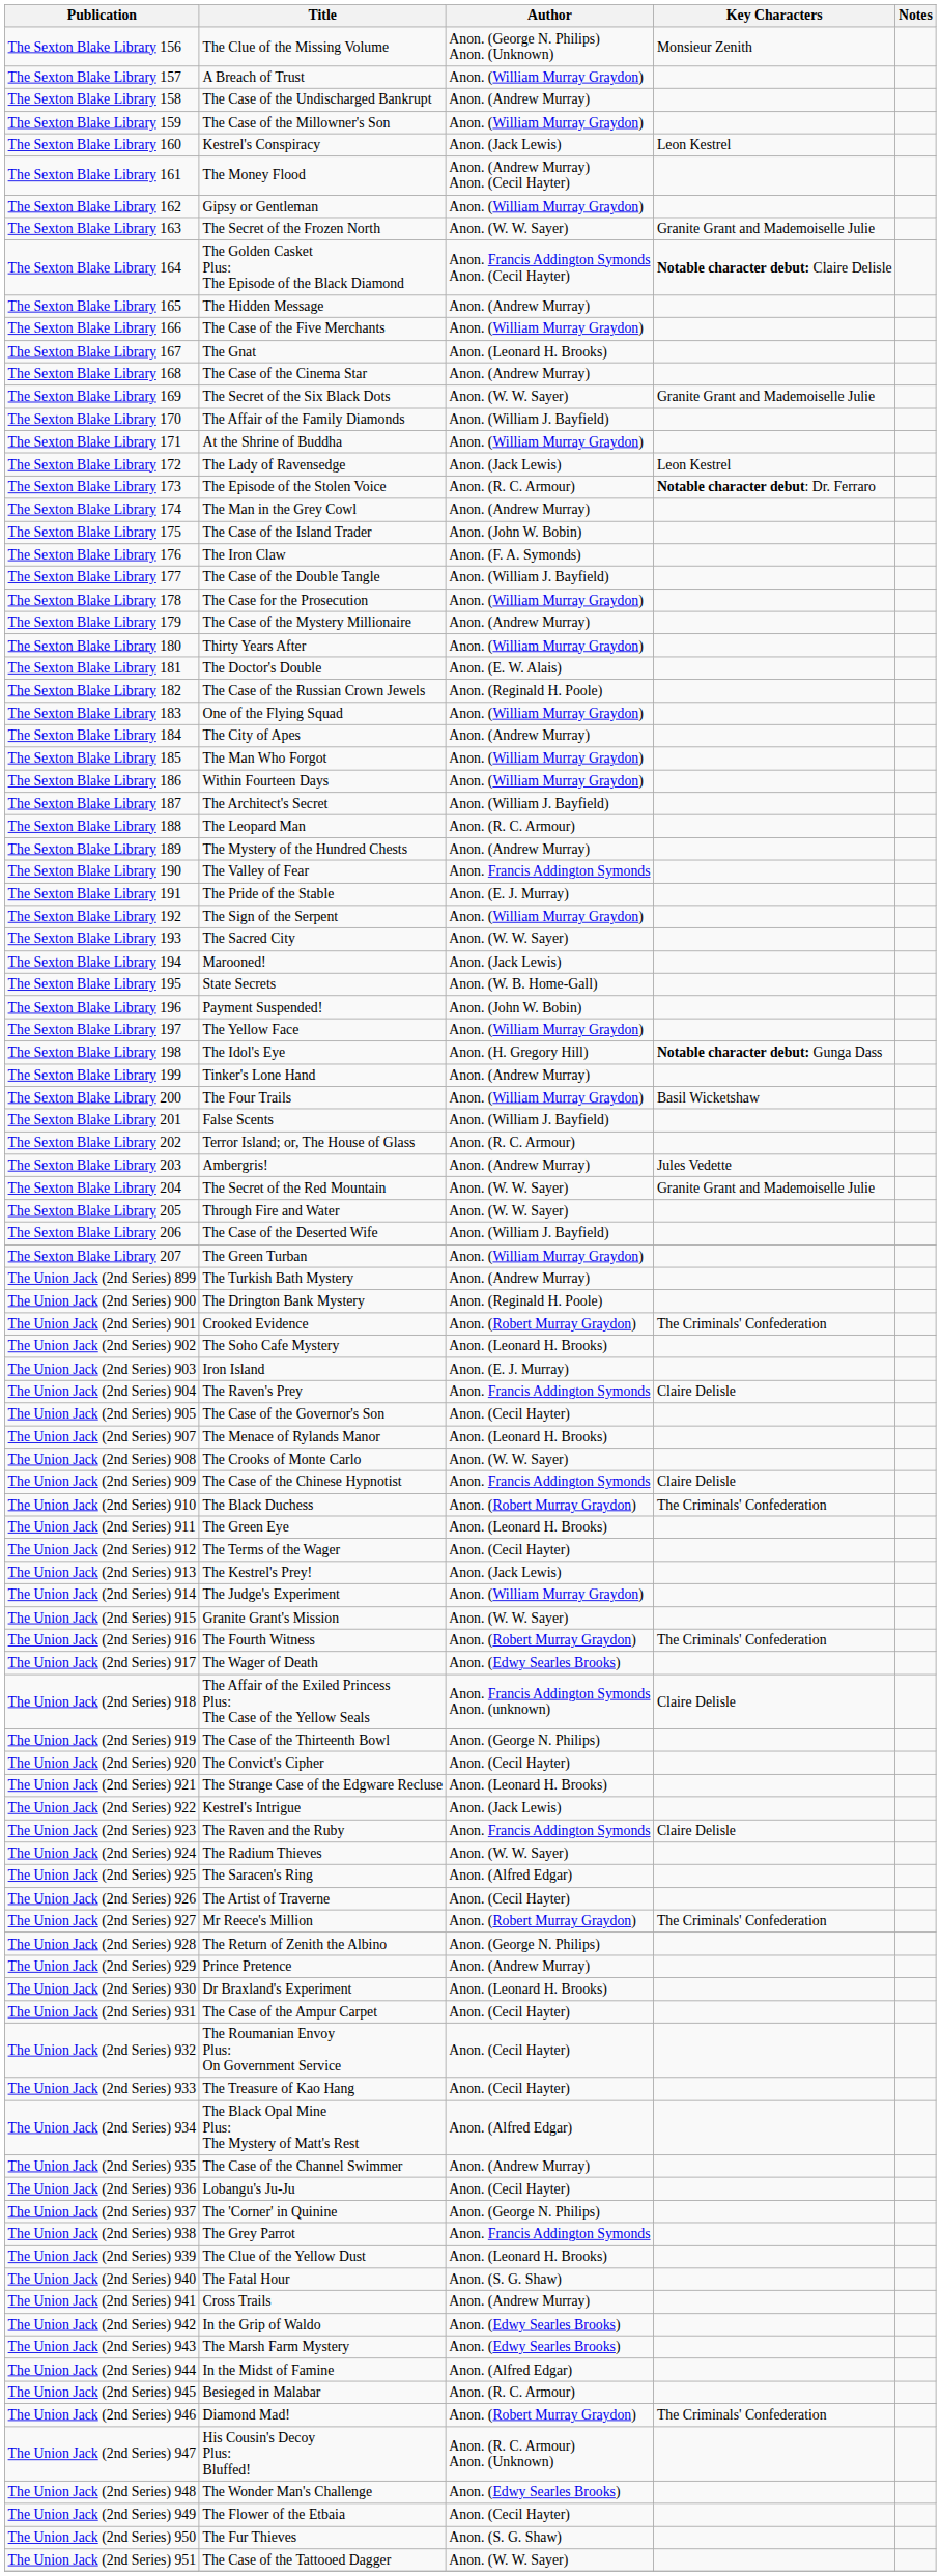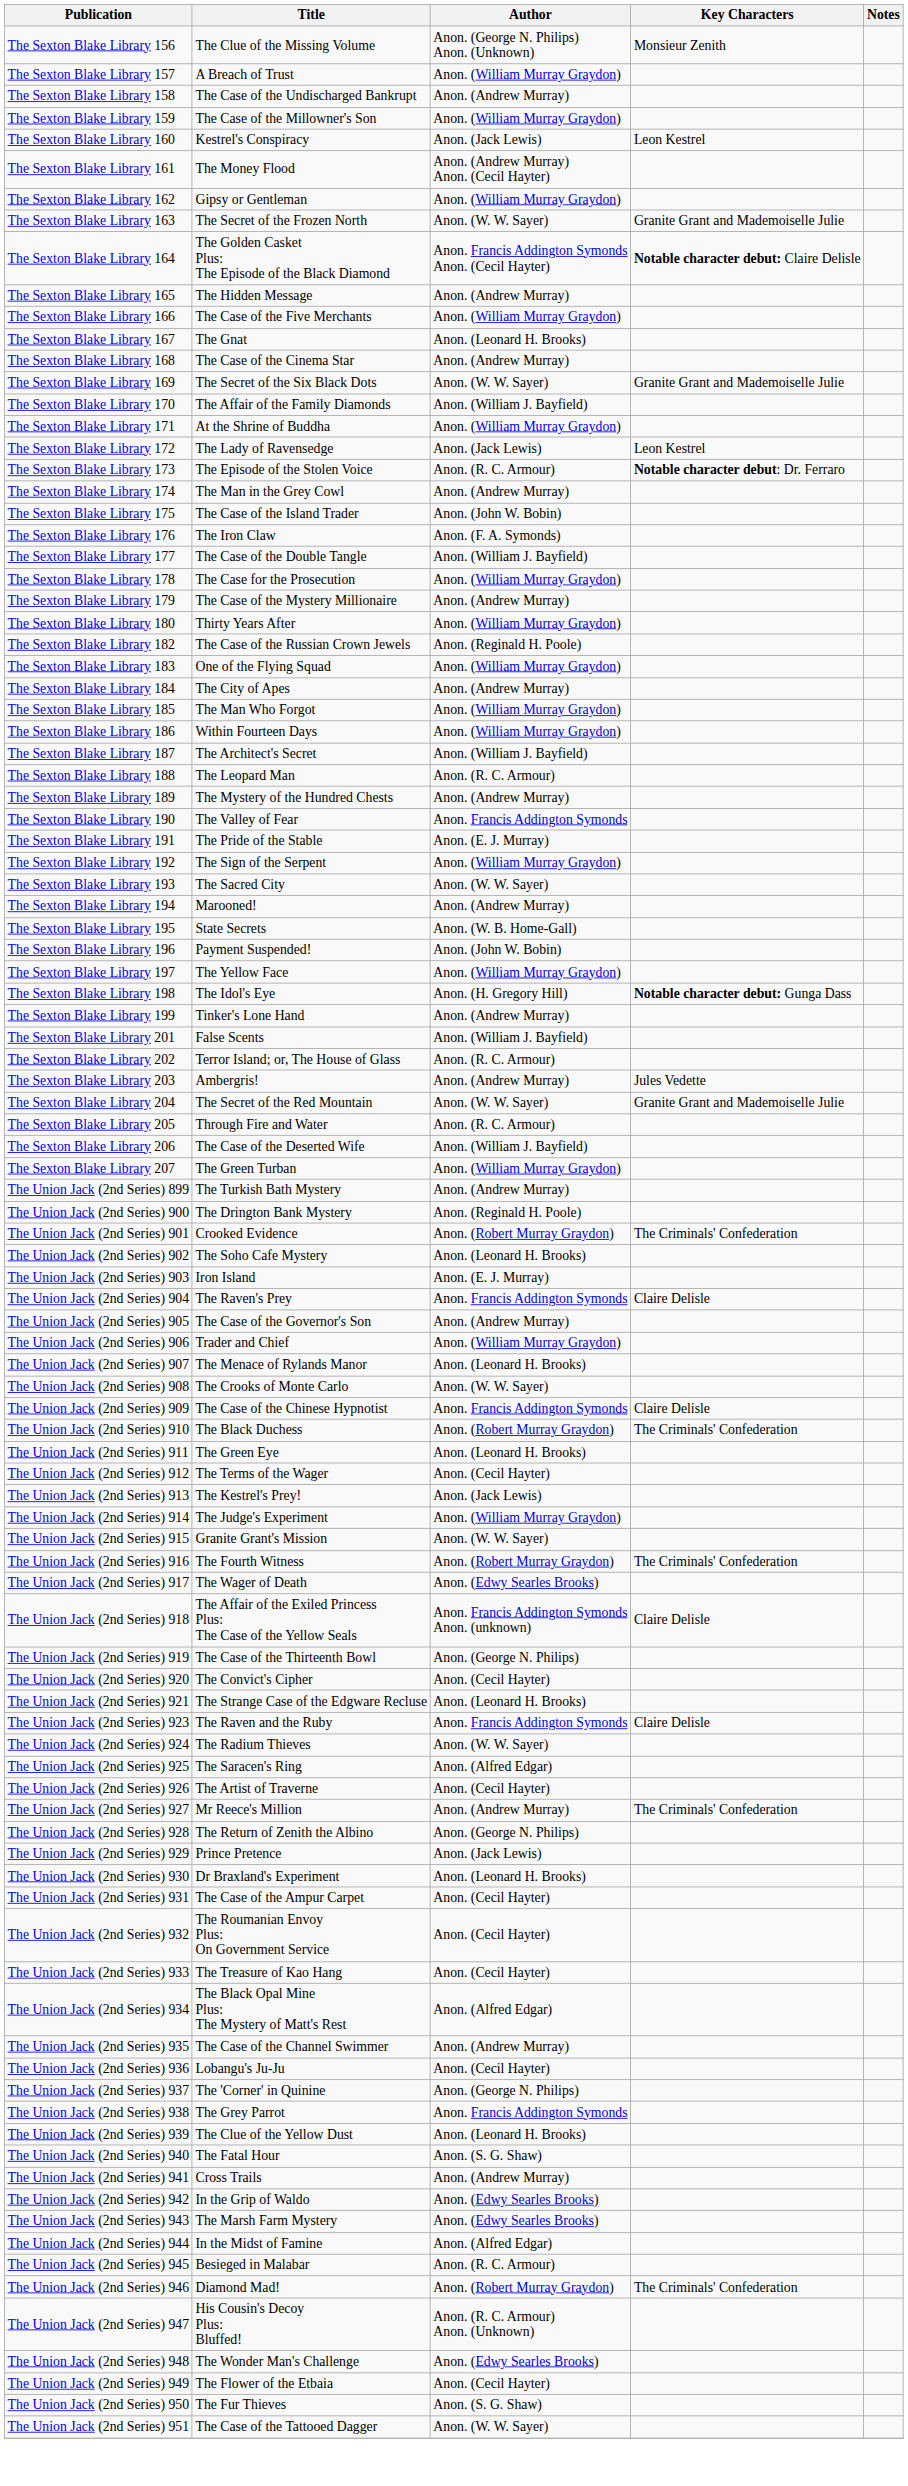- row: The Sexton Blake Library 181 | The Doctor's Double | Anon. (E. W. Alais)
The Sexton Blake Library 194 | Author: Anon. (Jack Lewis) -> Anon. (Andrew Murray)
- row: The Sexton Blake Library 200 | The Four Trails | Anon. (William Murray Graydon) | Basil Wicketshaw
The Sexton Blake Library 205 | Author: Anon. (W. W. Sayer) -> Anon. (R. C. Armour)
The Union Jack (2nd Series) 905 | Author: Anon. (Cecil Hayter) -> Anon. (Andrew Murray)
+ row: The Union Jack (2nd Series) 906 | Trader and Chief | Anon. (William Murray Graydon)
- row: The Union Jack (2nd Series) 922 | Kestrel's Intrigue | Anon. (Jack Lewis)
The Union Jack (2nd Series) 927 | Author: Anon. (Robert Murray Graydon) -> Anon. (Andrew Murray)
The Union Jack (2nd Series) 929 | Author: Anon. (Andrew Murray) -> Anon. (Jack Lewis)
